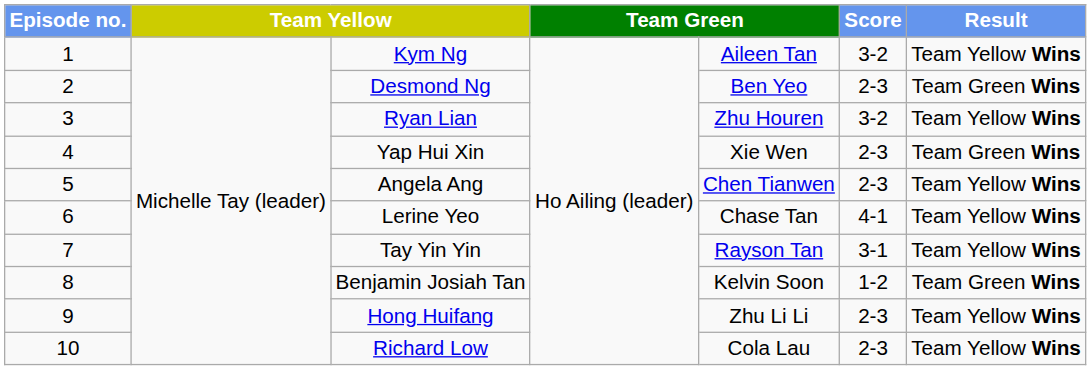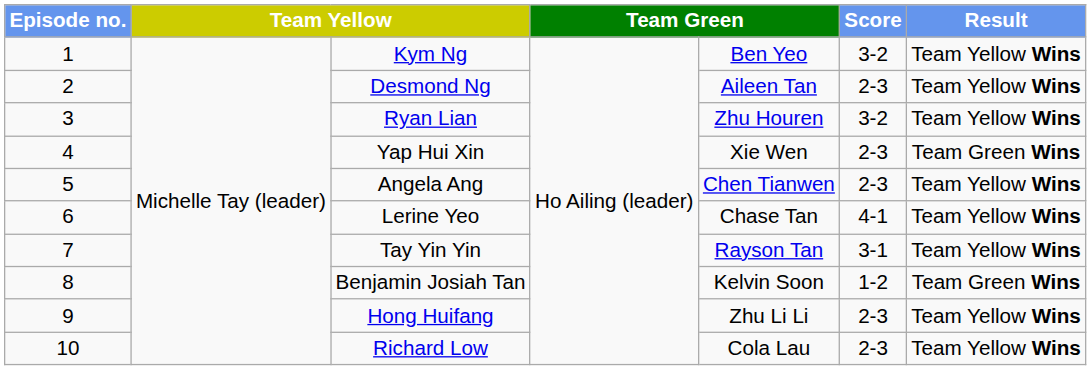Kym Ng | column 5: Aileen Tan -> Ben Yeo
Desmond Ng | column 5: Ben Yeo -> Aileen Tan
Desmond Ng | Result: Team Green Wins -> Team Yellow Wins
